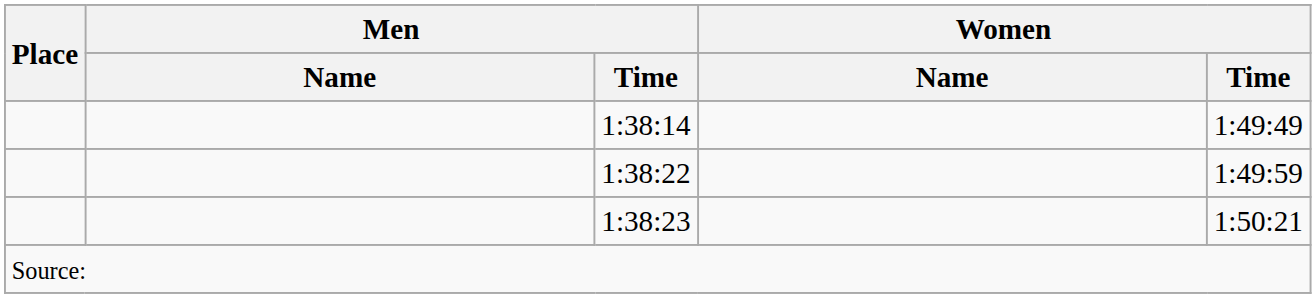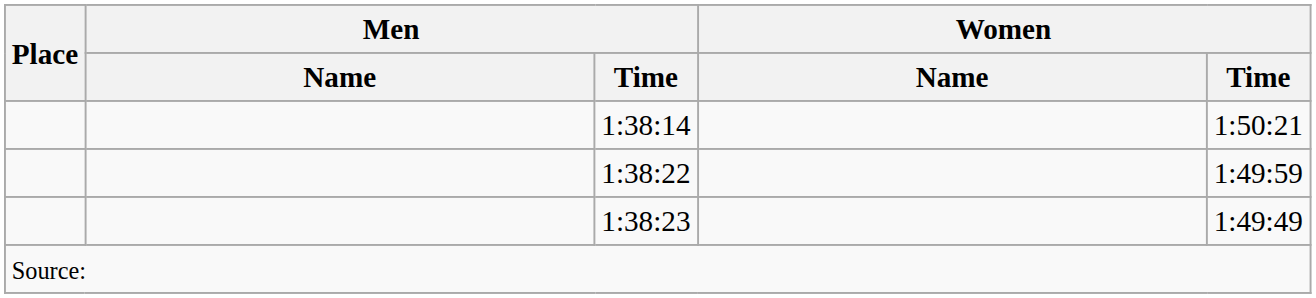1:38:14 | Women / Time: 1:49:49 -> 1:50:21
1:38:23 | Women / Time: 1:50:21 -> 1:49:49
